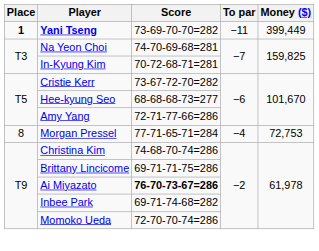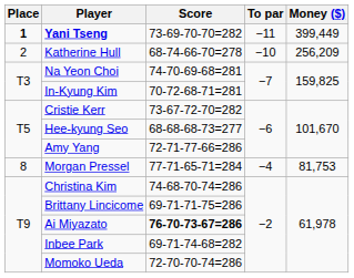+ row: 2 | Katherine Hull | 68-74-66-70=278 | −10 | 256,209
Morgan Pressel | Money ($): 72,753 -> 81,753
